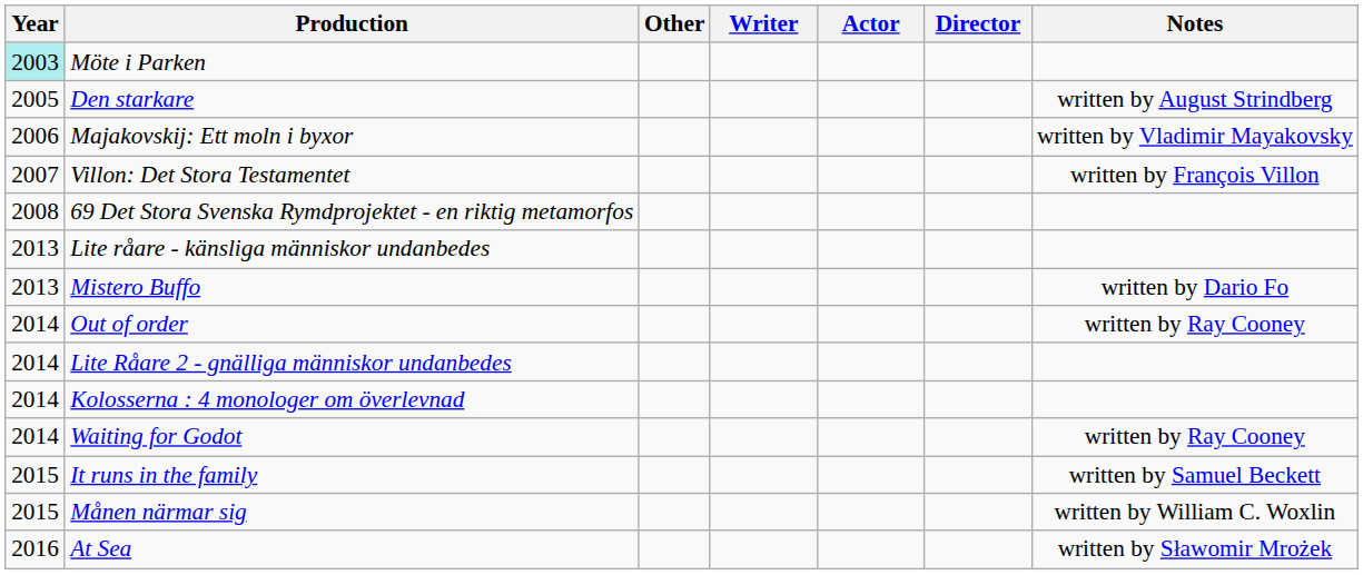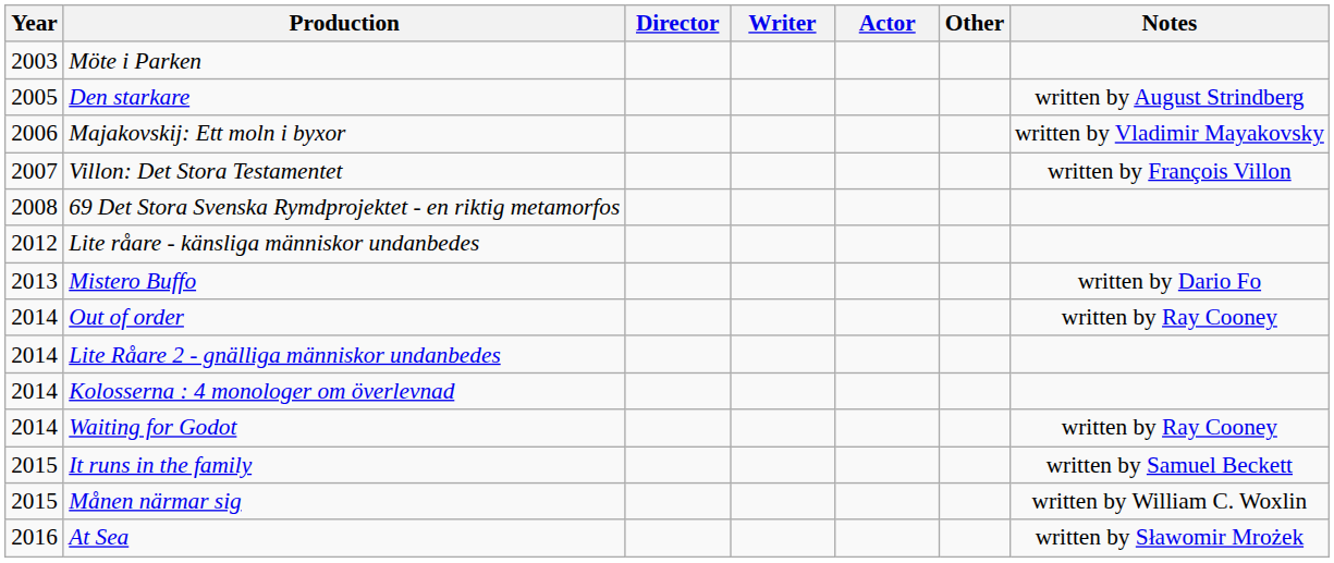columns swapped: Director <-> Other
Möte i Parken | Year: paleturquoise background -> no background
Lite råare - känsliga människor undanbedes | Year: 2013 -> 2012
